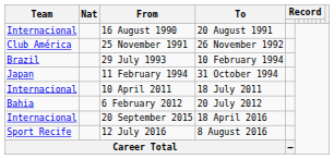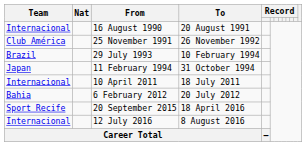20 September 2015 | Team: Internacional -> Sport Recife
12 July 2016 | Team: Sport Recife -> Internacional
